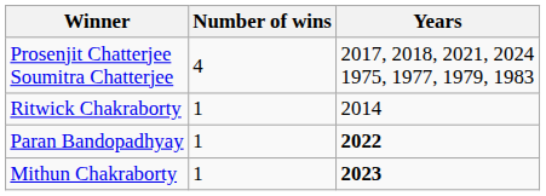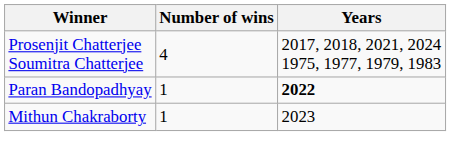- row: Ritwick Chakraborty | 1 | 2014
Mithun Chakraborty | Years: bold -> normal
